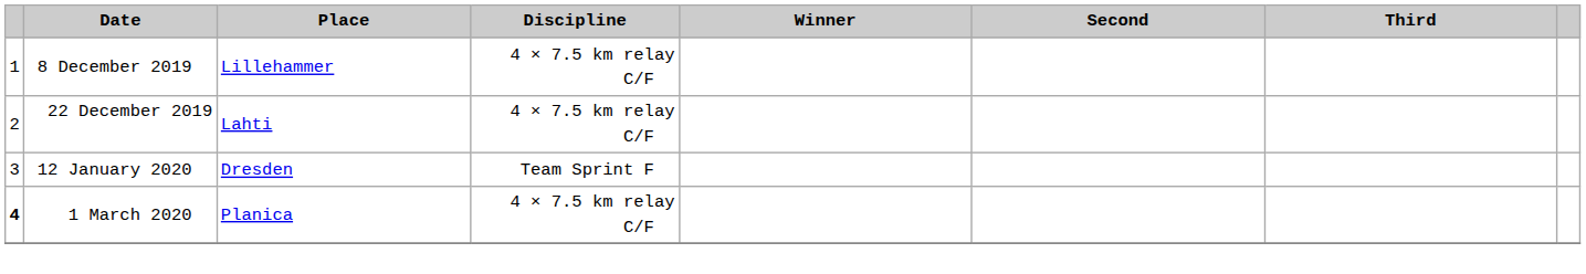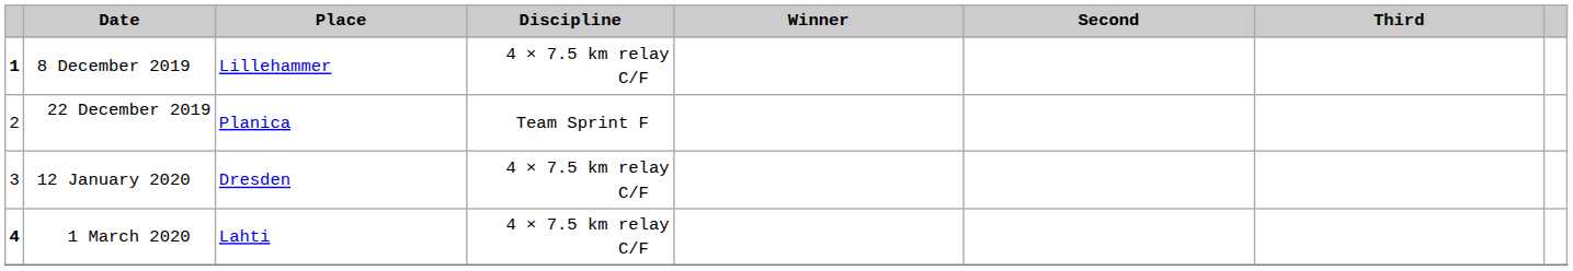8 December 2019 | column 1: normal -> bold
22 December 2019 | Place: Lahti -> Planica
22 December 2019 | Discipline: 4 × 7.5 km relay C/F -> Team Sprint F
12 January 2020 | Discipline: Team Sprint F -> 4 × 7.5 km relay C/F
1 March 2020 | Place: Planica -> Lahti
